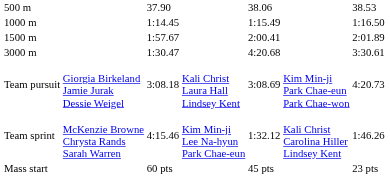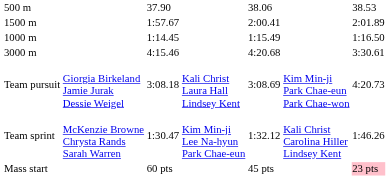rows swapped: 1000 m <-> 1500 m
3000 m | column 3: 1:30.47 -> 4:15.46
Team sprint | column 3: 4:15.46 -> 1:30.47
Mass start | column 7: no background -> pink background
